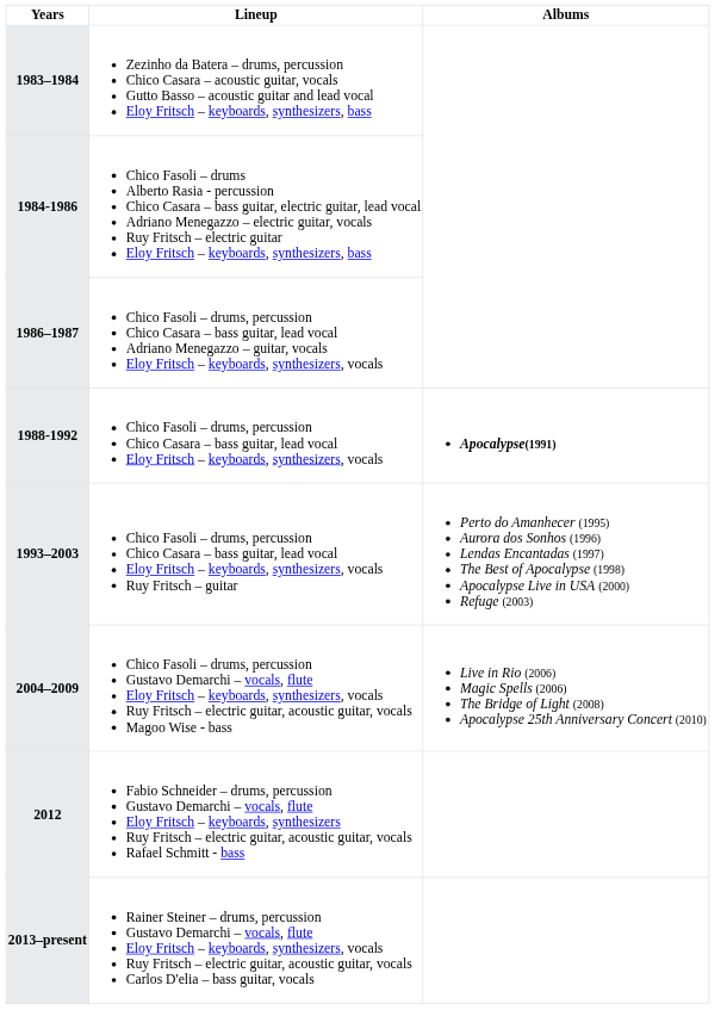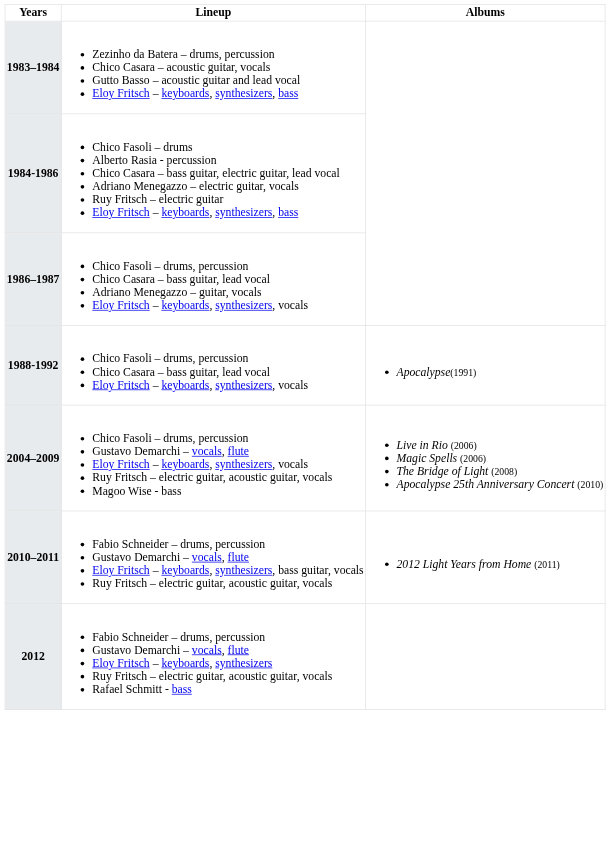1988-1992 | Albums: bold -> normal
- row: 1993–2003 | Chico Fasoli – drums, percussion Chico Casara – bass guitar, lead vocal Eloy Fritsch – keyboards, synthesizers, vocals Ruy Fritsch – guitar | Perto do Amanhecer (1995) Aurora dos Sonhos (1996) Lendas Encantadas (1997) The Best of Apocalypse (1998) Apocalypse Live in USA (2000) Refuge (2003)
+ row: 2010–2011 | Fabio Schneider – drums, percussion Gustavo Demarchi – vocals, flute Eloy Fritsch – keyboards, synthesizers, bass guitar, vocals Ruy Fritsch – electric guitar, acoustic guitar, vocals | 2012 Light Years from Home (2011)
- row: 2013–present | Rainer Steiner – drums, percussion Gustavo Demarchi – vocals, flute Eloy Fritsch – keyboards, synthesizers, vocals Ruy Fritsch – electric guitar, acoustic guitar, vocals Carlos D'elia – bass guitar, vocals
